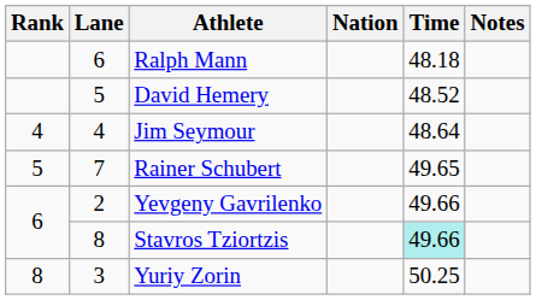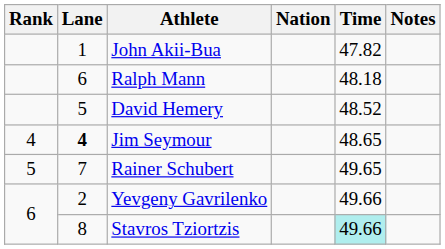+ row: 1 | John Akii-Bua | 47.82
Jim Seymour | Lane: normal -> bold
Jim Seymour | Time: 48.64 -> 48.65
- row: 8 | 3 | Yuriy Zorin | 50.25
